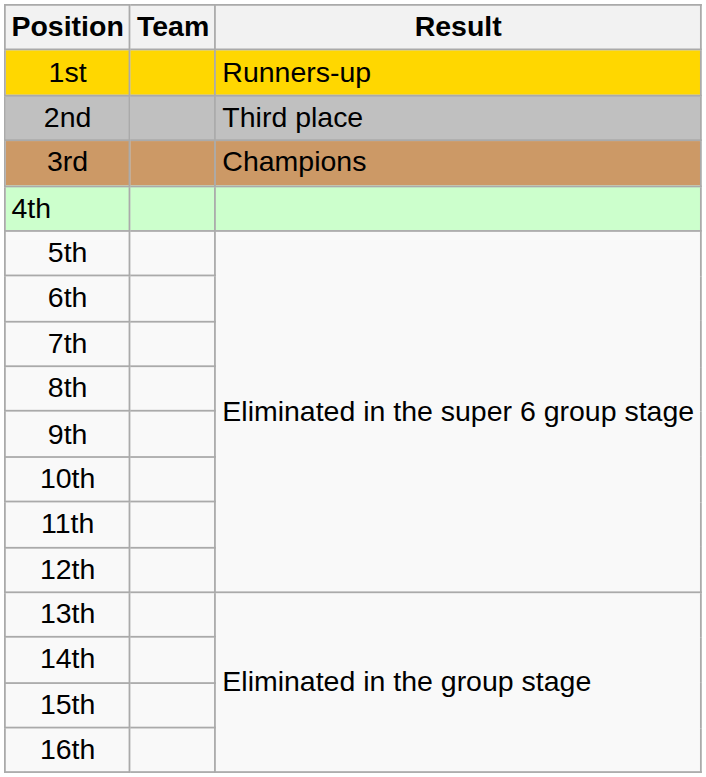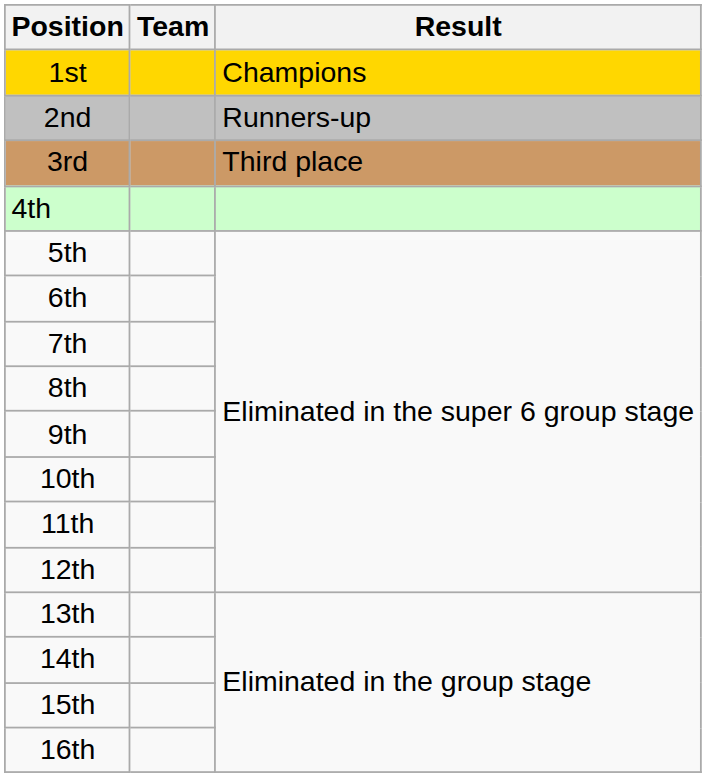1st | Result: Runners-up -> Champions
2nd | Result: Third place -> Runners-up
3rd | Result: Champions -> Third place
